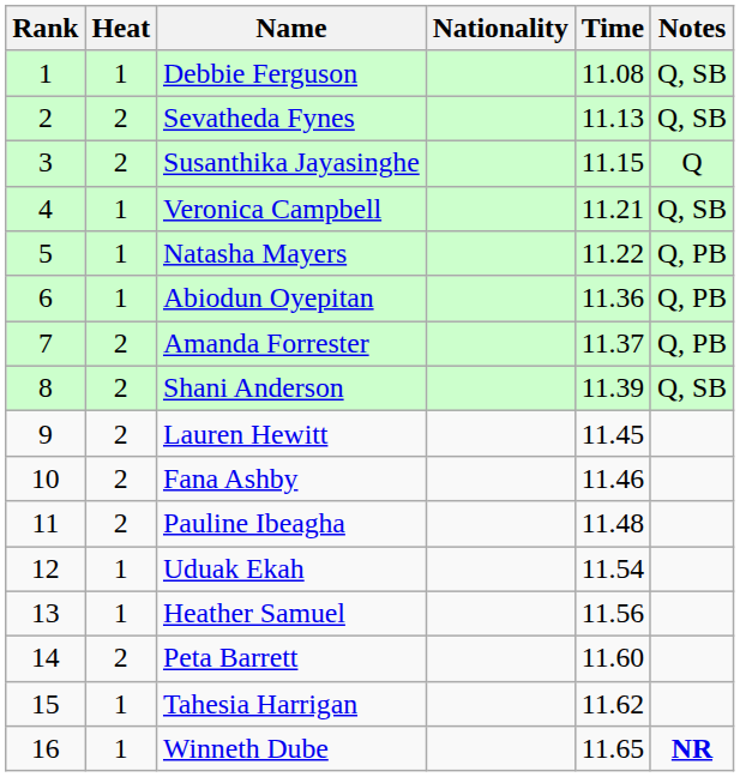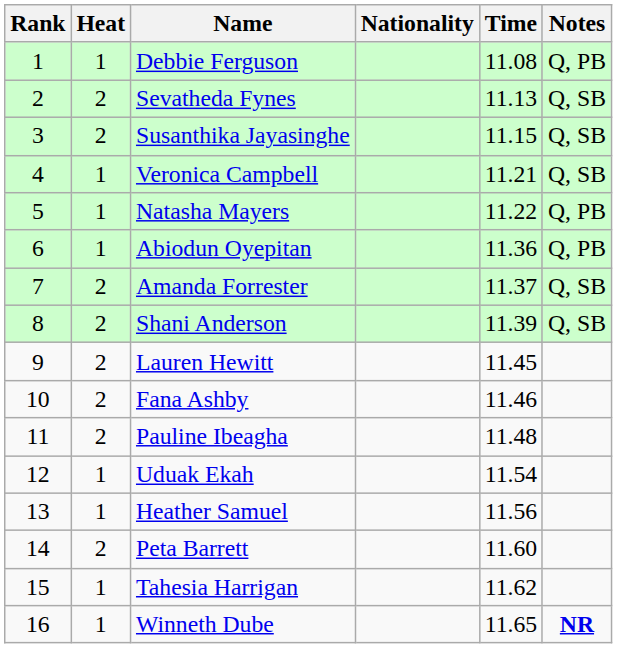Debbie Ferguson | Notes: Q, SB -> Q, PB
Susanthika Jayasinghe | Notes: Q -> Q, SB
Amanda Forrester | Notes: Q, PB -> Q, SB
